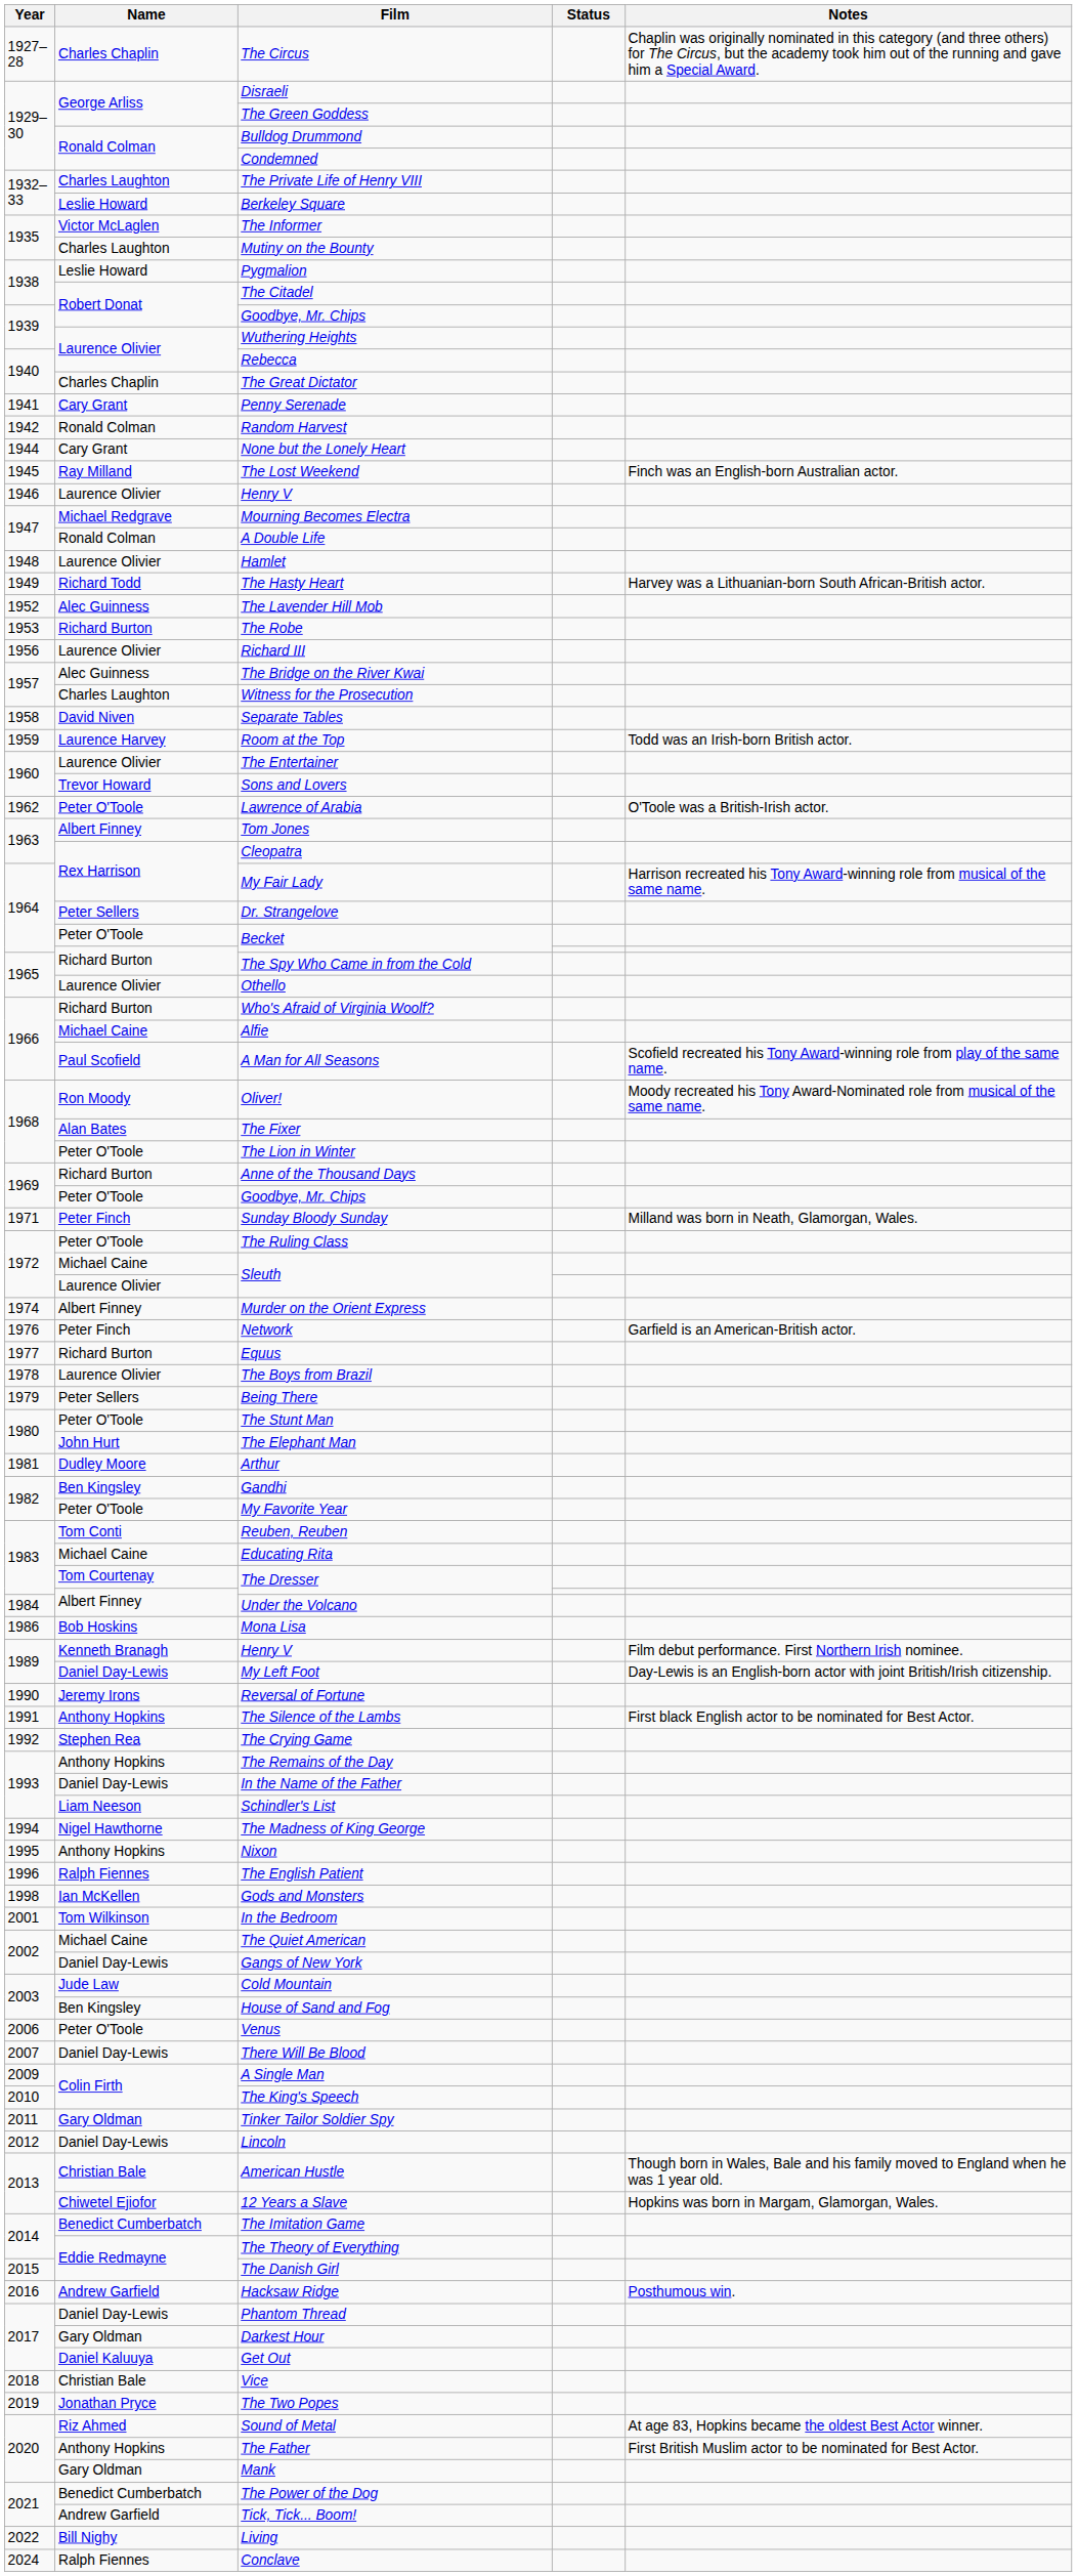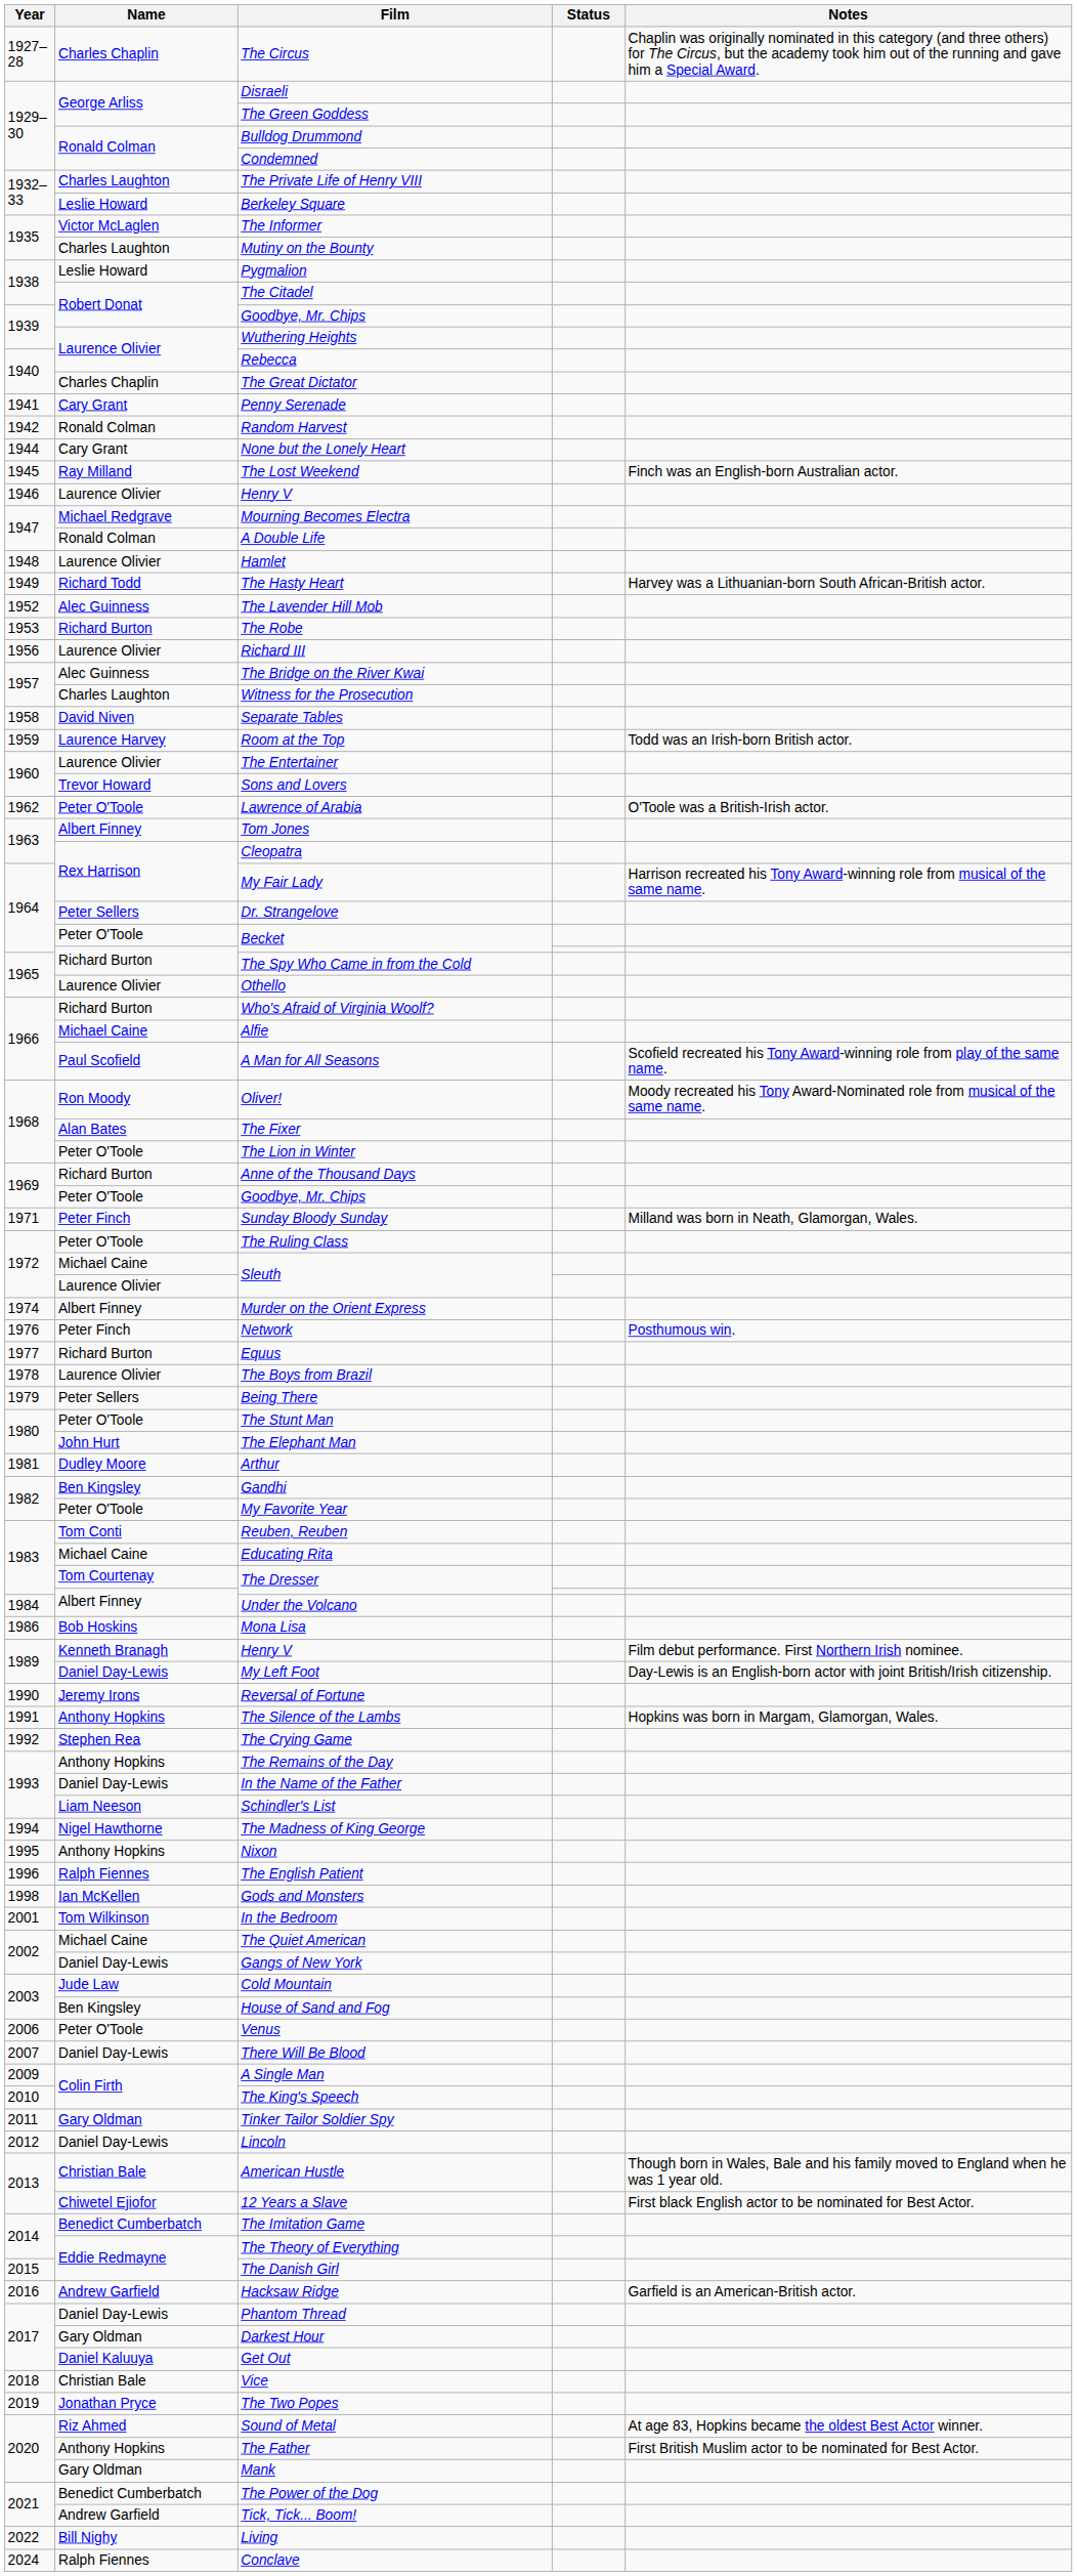Network | Notes: Garfield is an American-British actor. -> Posthumous win.
The Silence of the Lambs | Notes: First black English actor to be nominated for Best Actor. -> Hopkins was born in Margam, Glamorgan, Wales.
12 Years a Slave | Notes: Hopkins was born in Margam, Glamorgan, Wales. -> First black English actor to be nominated for Best Actor.
Hacksaw Ridge | Notes: Posthumous win. -> Garfield is an American-British actor.
